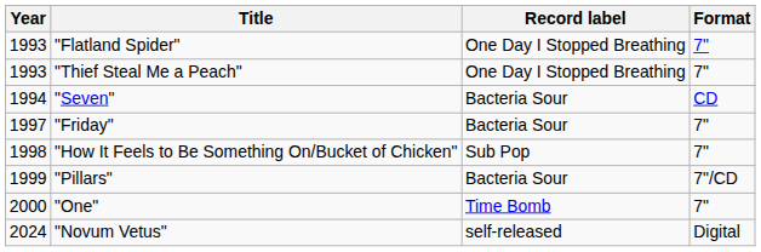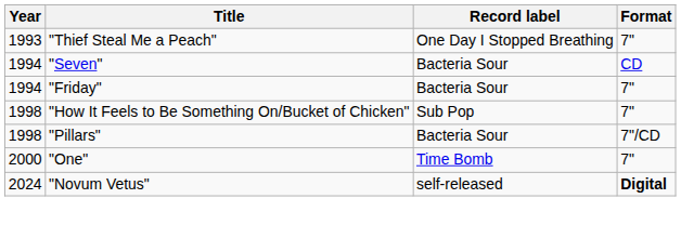- row: 1993 | "Flatland Spider" | One Day I Stopped Breathing | 7"
"Friday" | Year: 1997 -> 1994
"Pillars" | Year: 1999 -> 1998
"Novum Vetus" | Format: normal -> bold
